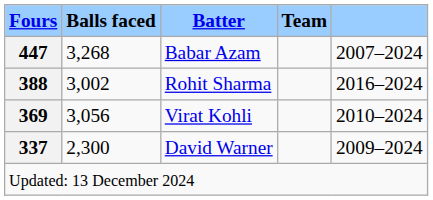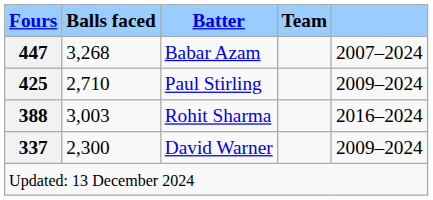+ row: 425 | 2,710 | Paul Stirling | 2009–2024
Rohit Sharma | Balls faced: 3,002 -> 3,003
- row: 369 | 3,056 | Virat Kohli | 2010–2024
